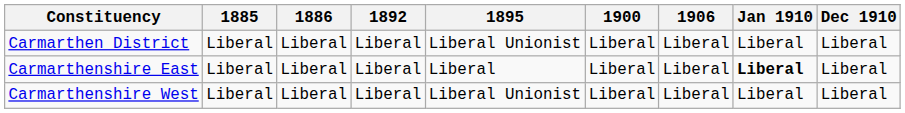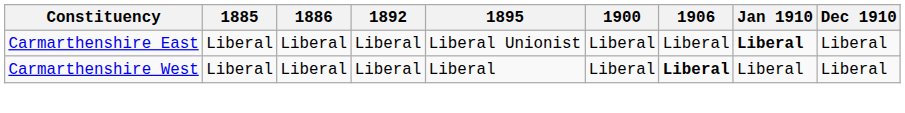- row: Carmarthen District | Liberal | Liberal | Liberal | Liberal Unionist | Liberal | Liberal | Liberal | Liberal
Carmarthenshire East | 1895: Liberal -> Liberal Unionist
Carmarthenshire West | 1895: Liberal Unionist -> Liberal
Carmarthenshire West | 1906: normal -> bold
